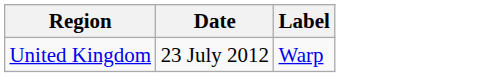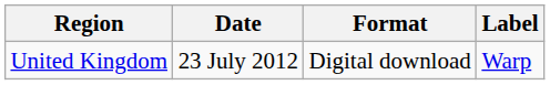+ column: Format | Digital download
